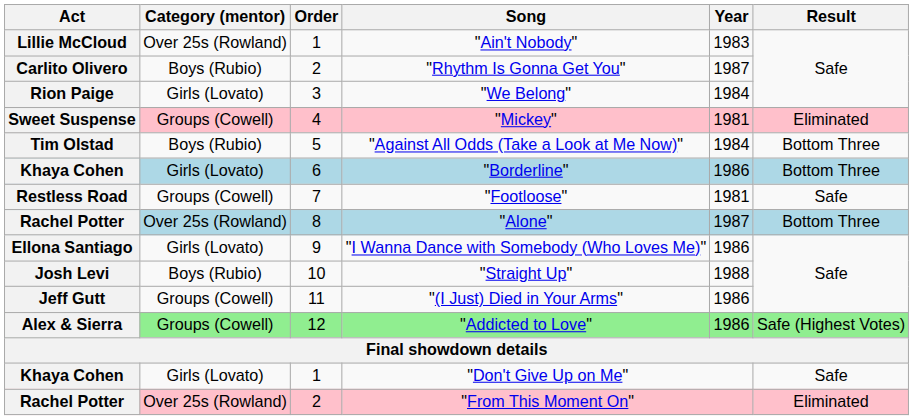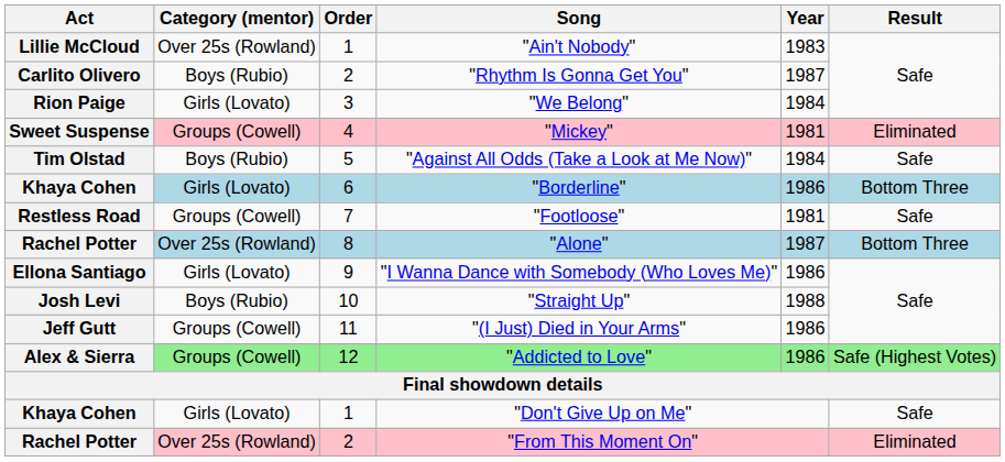"Against All Odds (Take a Look at Me Now)" | Result: Bottom Three -> Safe
